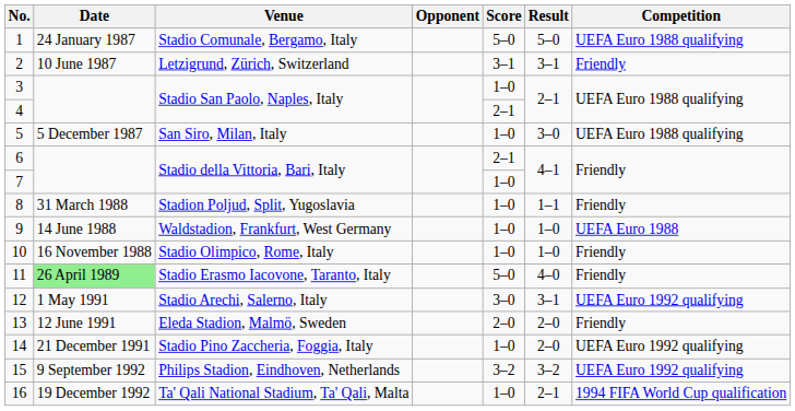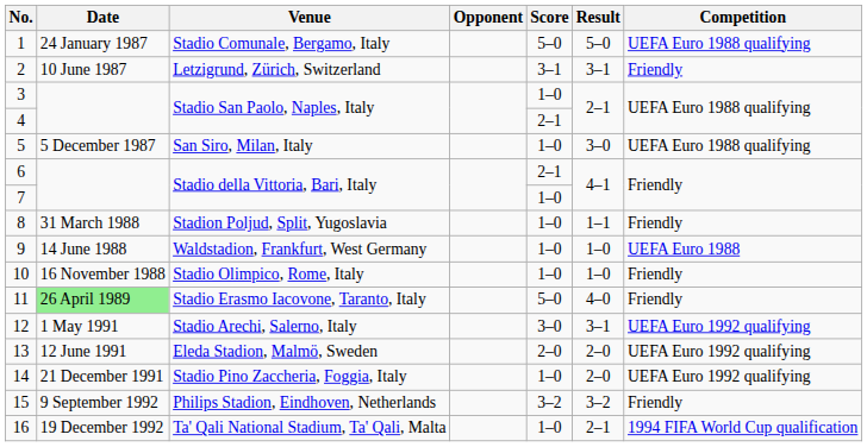13 | Competition: Friendly -> UEFA Euro 1992 qualifying
15 | Competition: UEFA Euro 1992 qualifying -> Friendly
